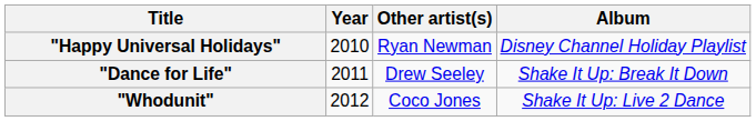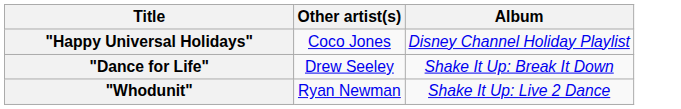- column: Year | 2010 | 2011 | 2012
"Happy Universal Holidays" | Other artist(s): Ryan Newman -> Coco Jones
"Whodunit" | Other artist(s): Coco Jones -> Ryan Newman
